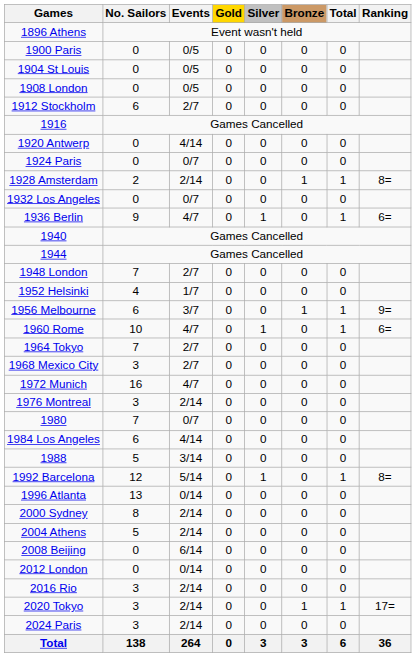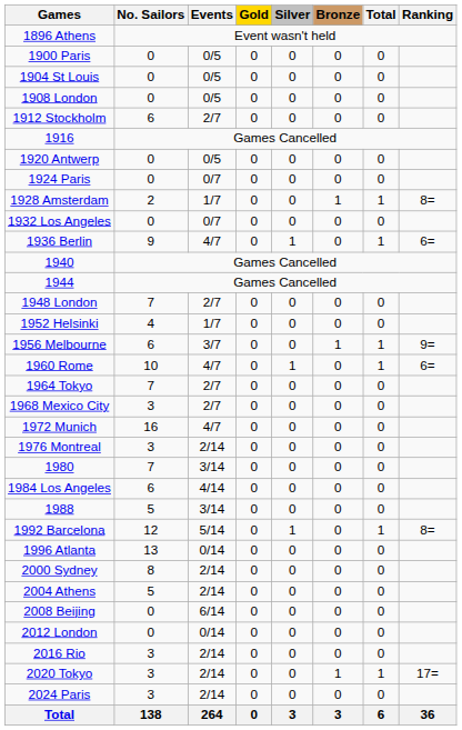1920 Antwerp | Events: 4/14 -> 0/5
1928 Amsterdam | Events: 2/14 -> 1/7
1980 | Events: 0/7 -> 3/14
